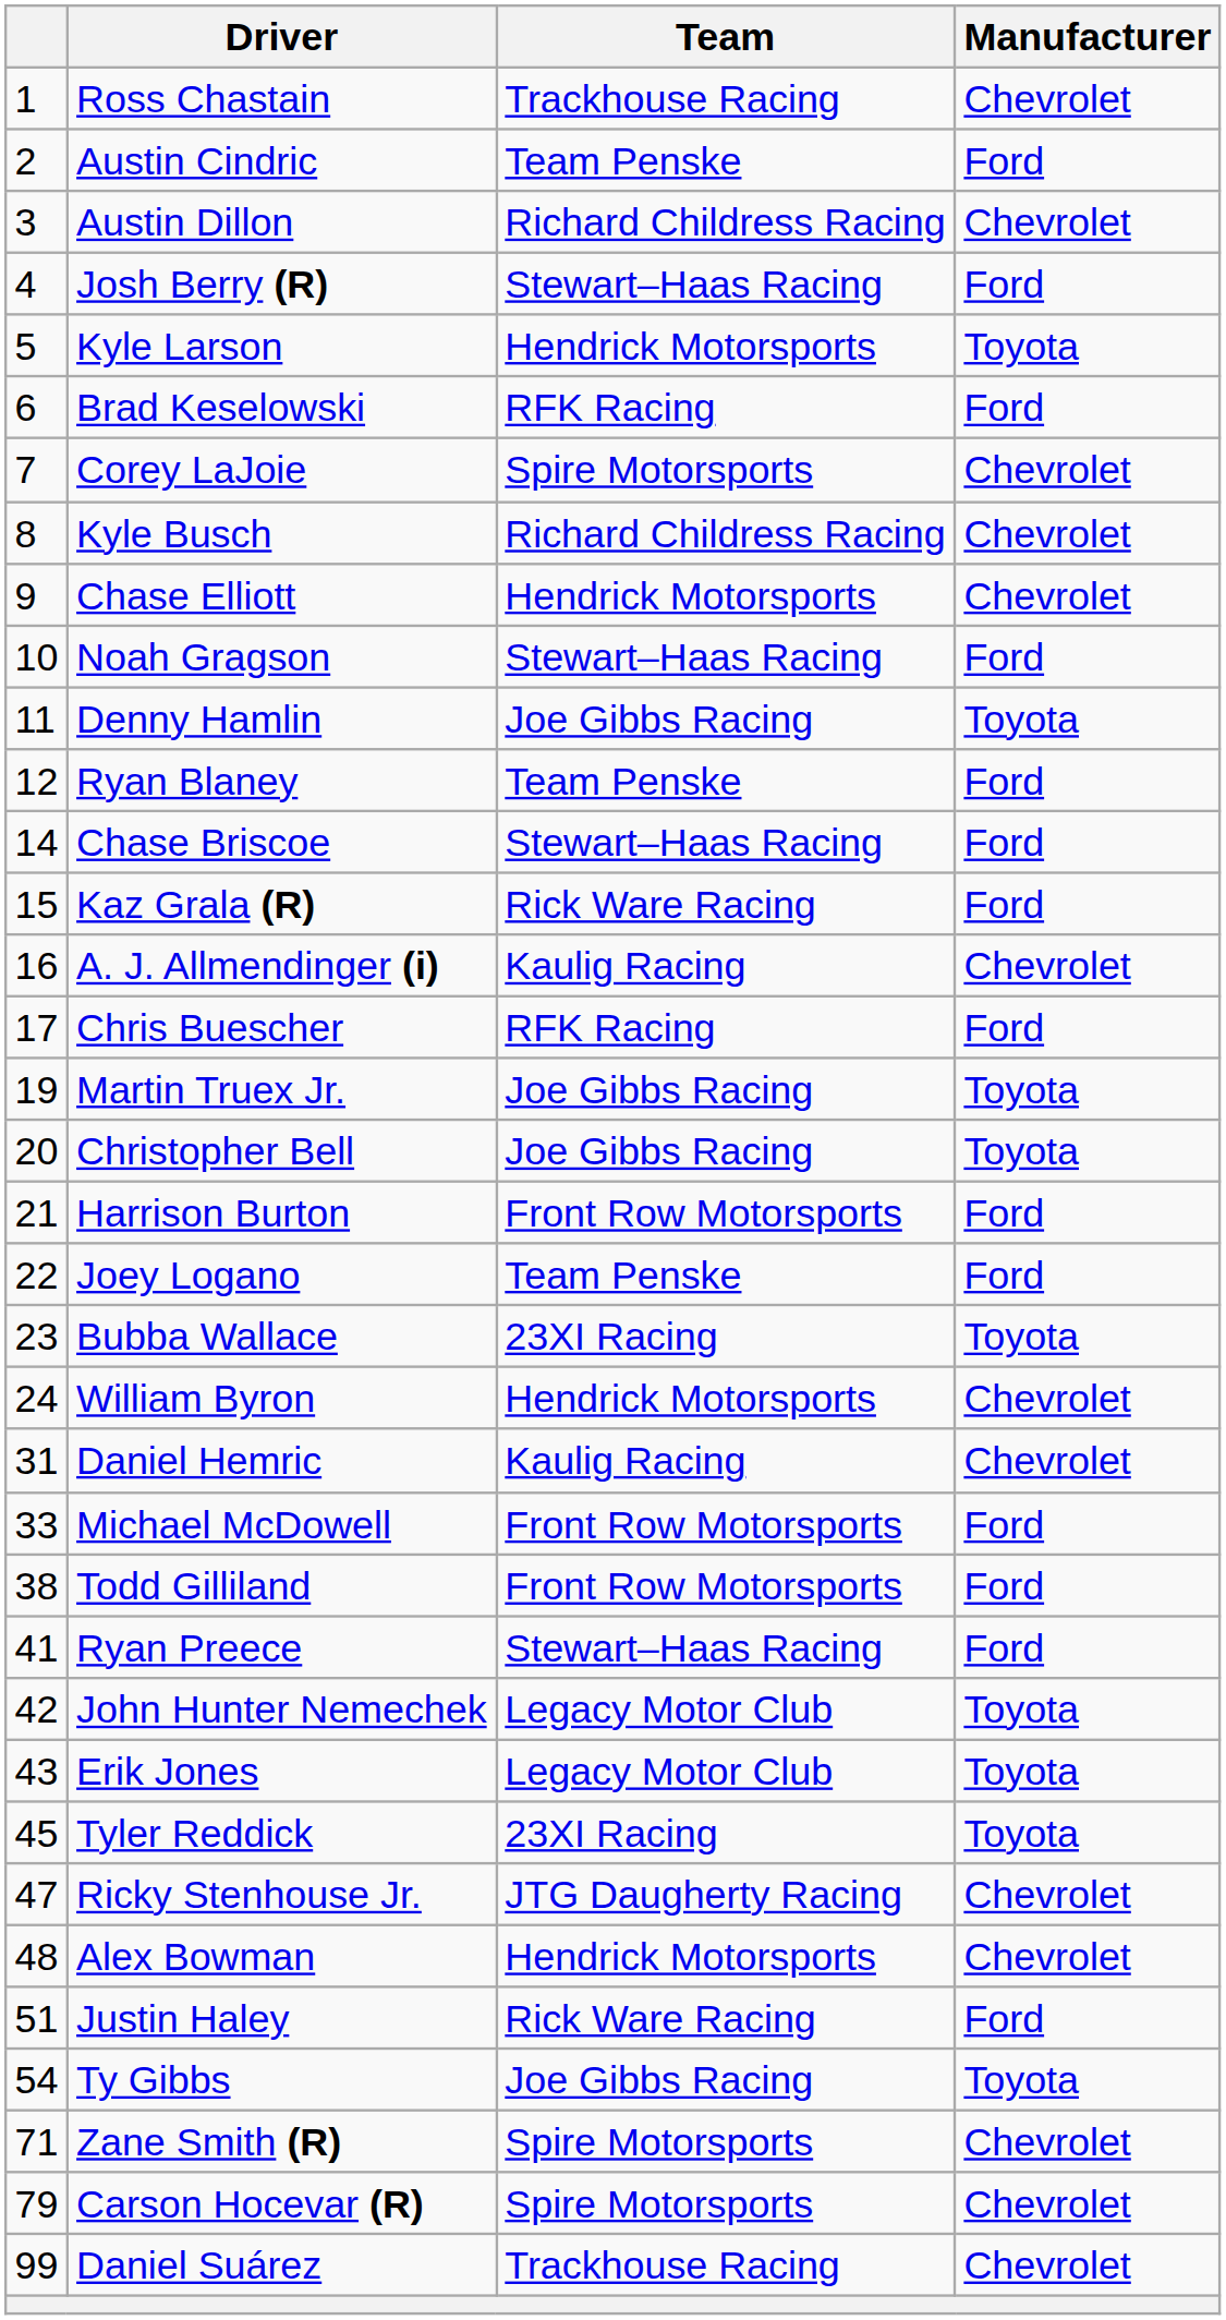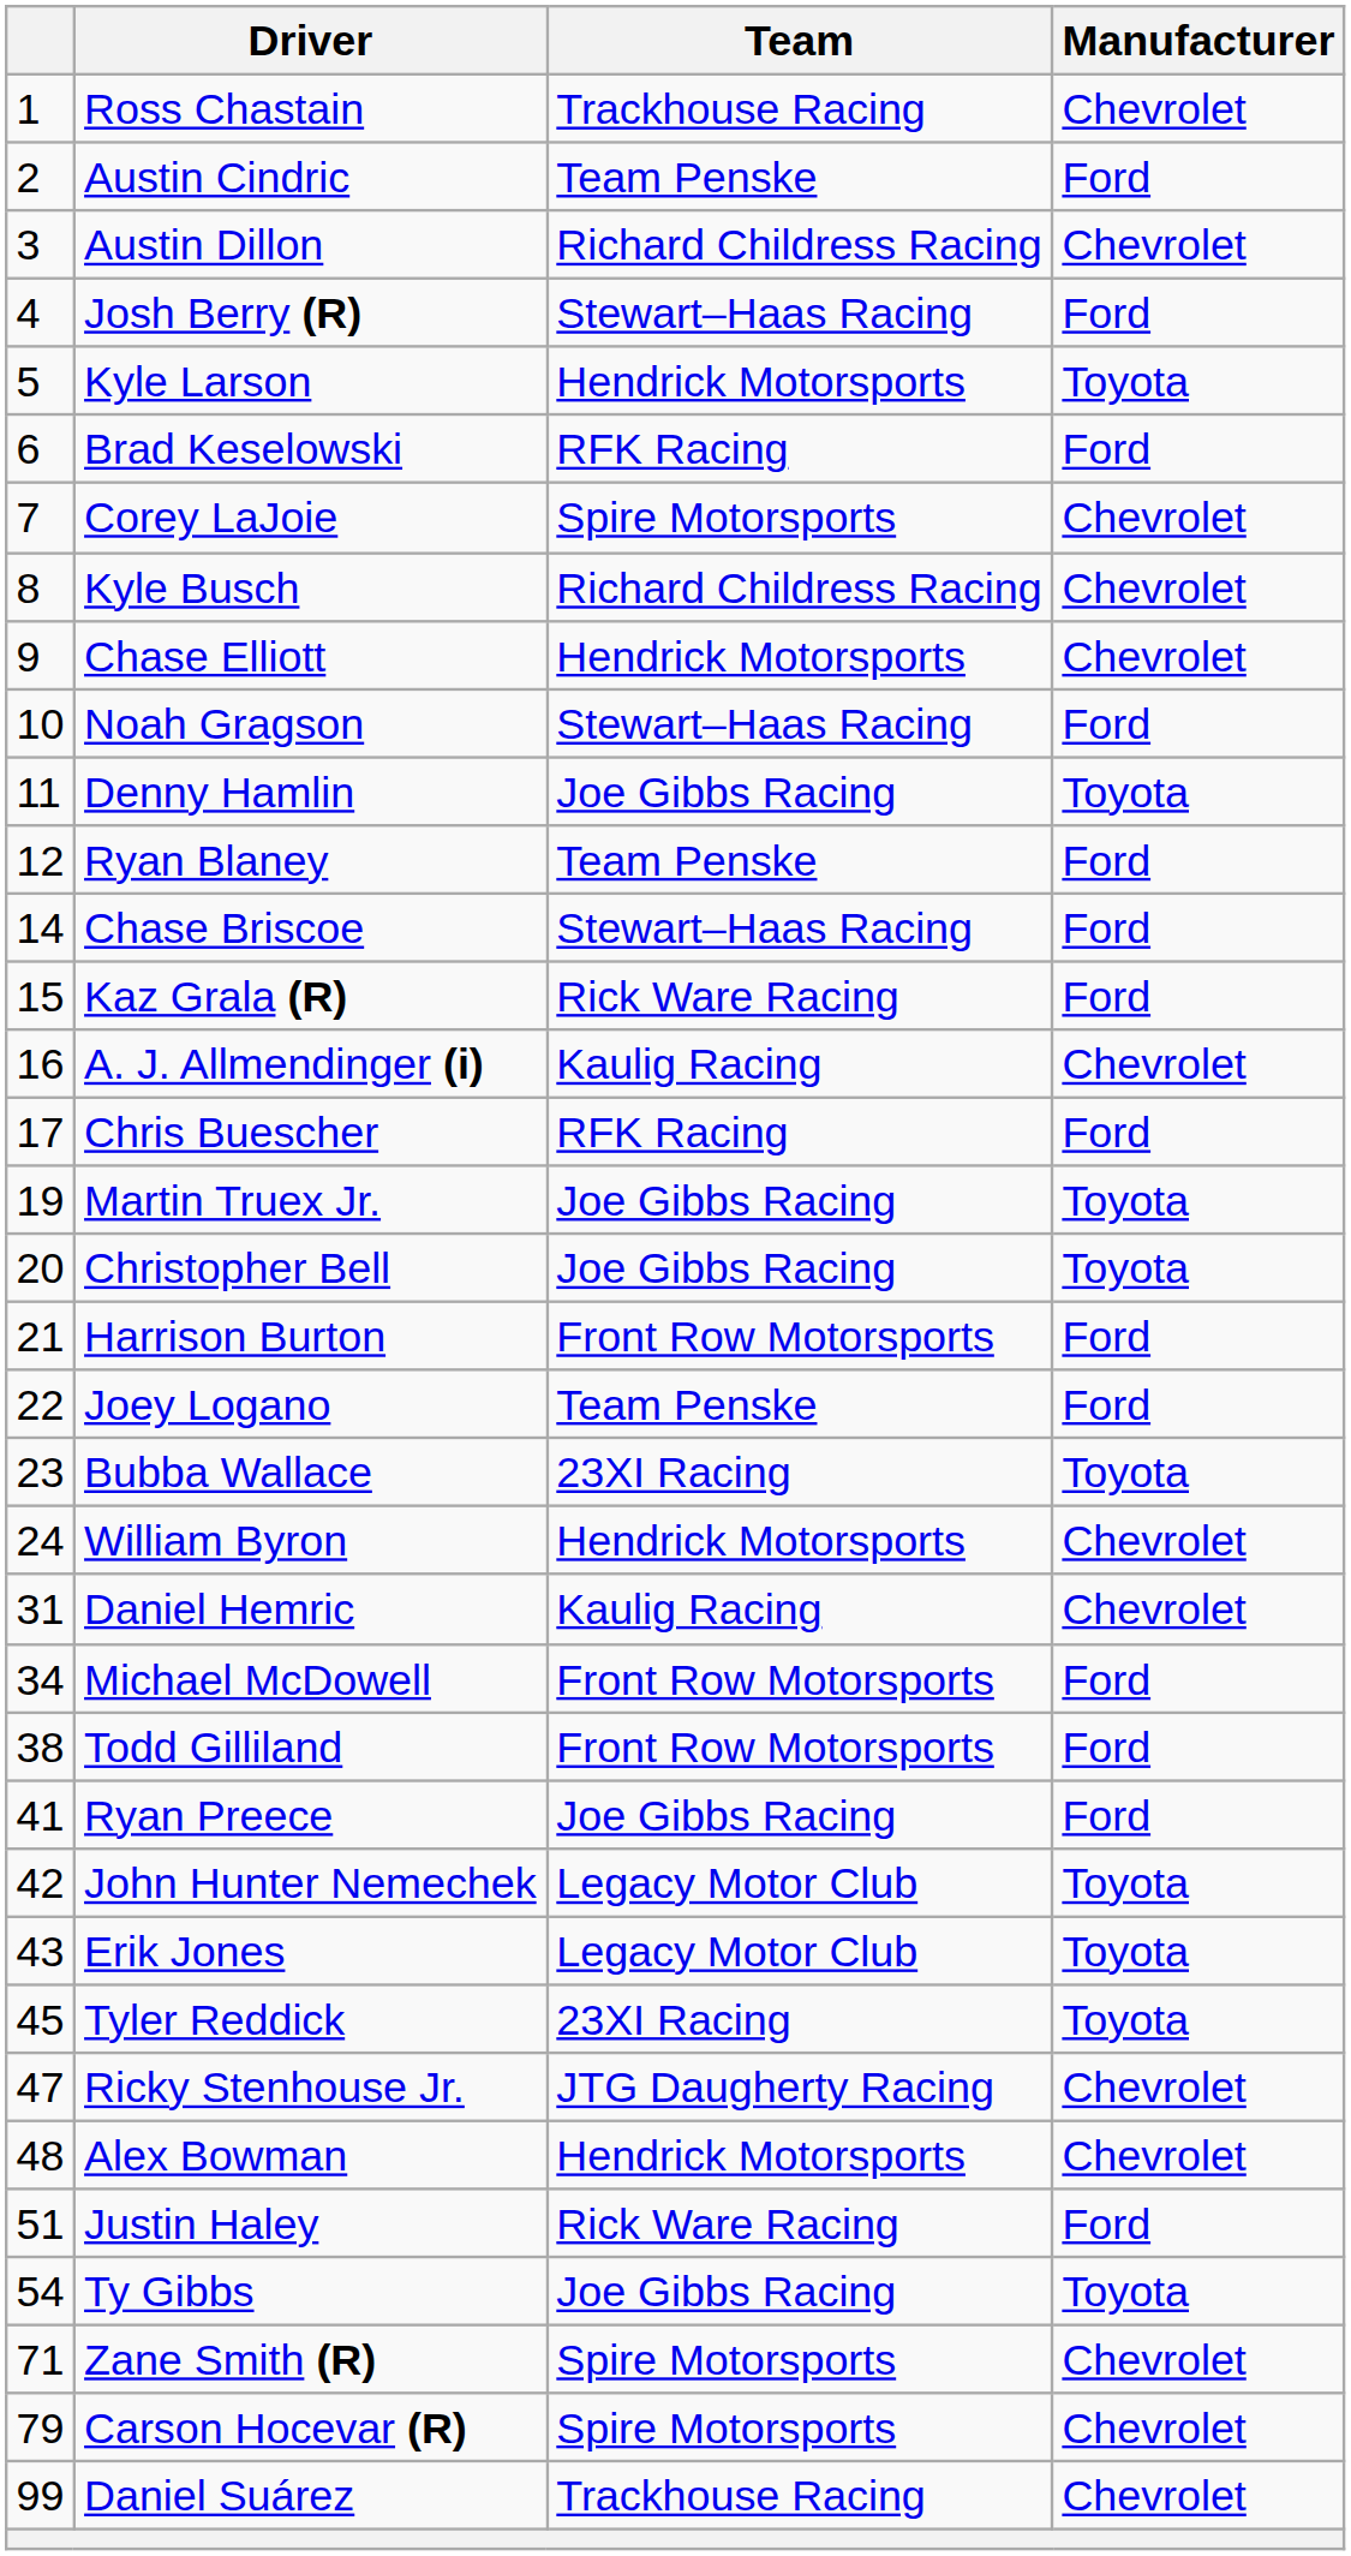Michael McDowell | column 1: 33 -> 34
Ryan Preece | Team: Stewart–Haas Racing -> Joe Gibbs Racing
